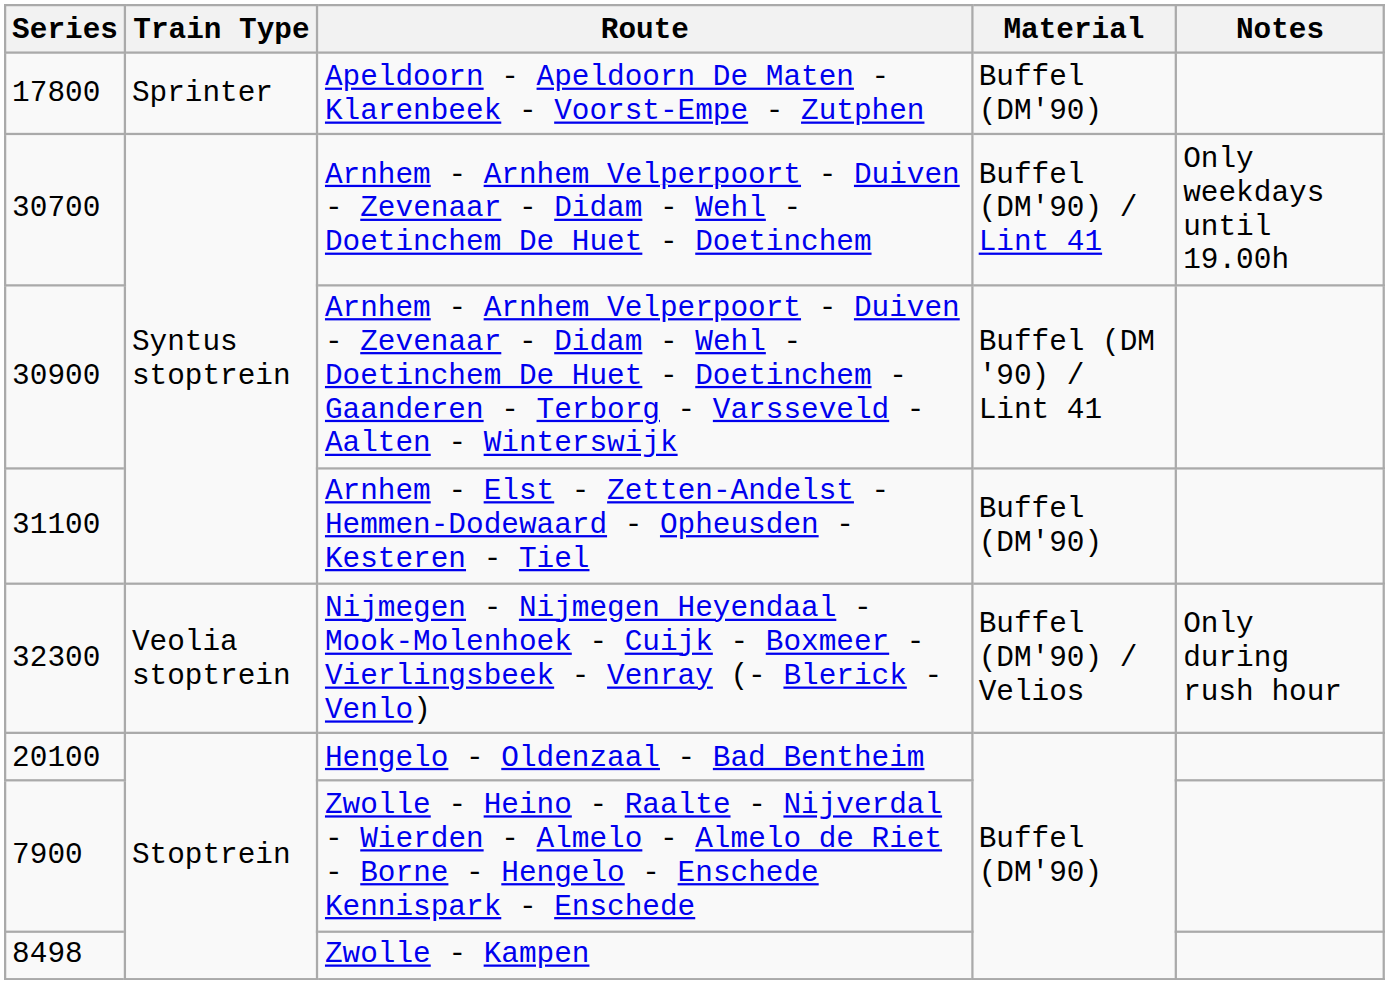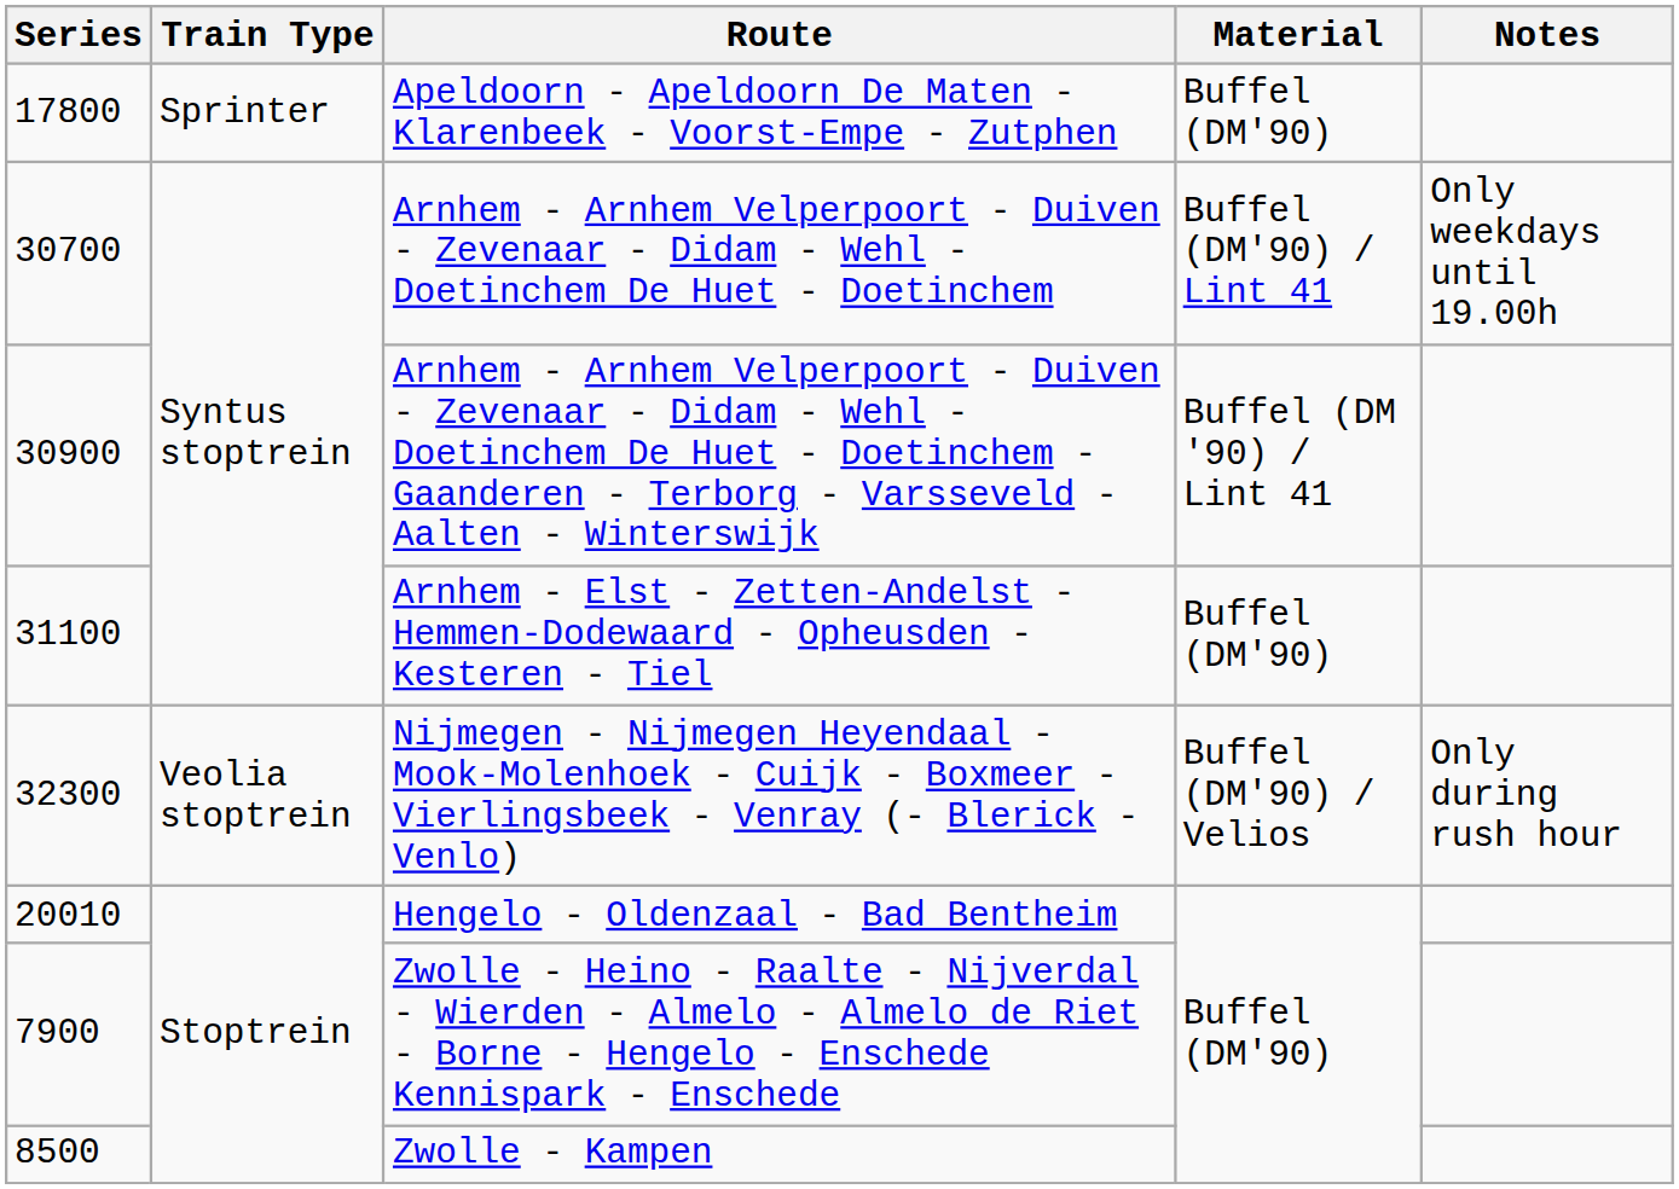Hengelo - Oldenzaal - Bad Bentheim | Series: 20100 -> 20010
Zwolle - Kampen | Series: 8498 -> 8500
